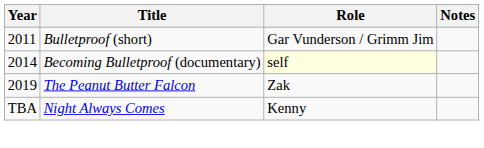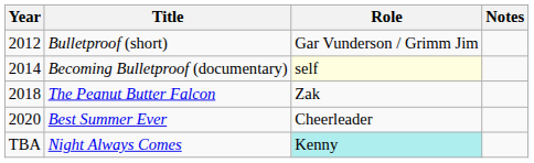Bulletproof (short) | Year: 2011 -> 2012
The Peanut Butter Falcon | Year: 2019 -> 2018
+ row: 2020 | Best Summer Ever | Cheerleader
Night Always Comes | Role: no background -> paleturquoise background
